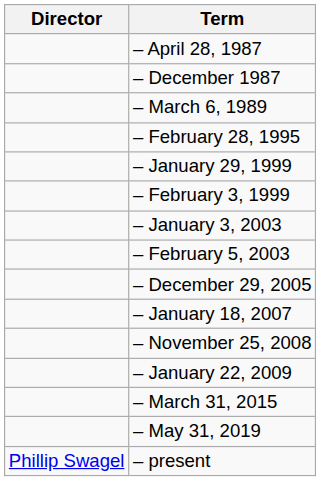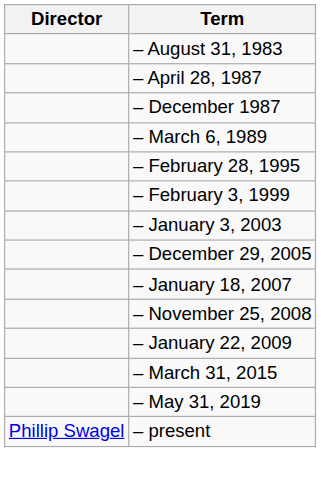+ row: – August 31, 1983
- row: – January 29, 1999
- row: – February 5, 2003
